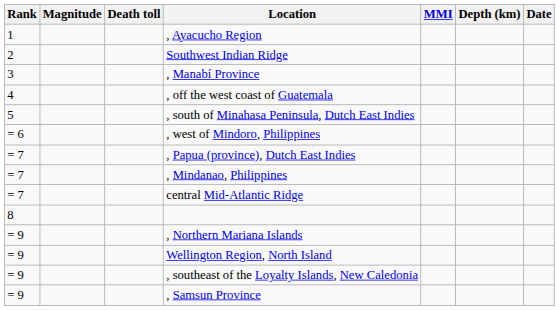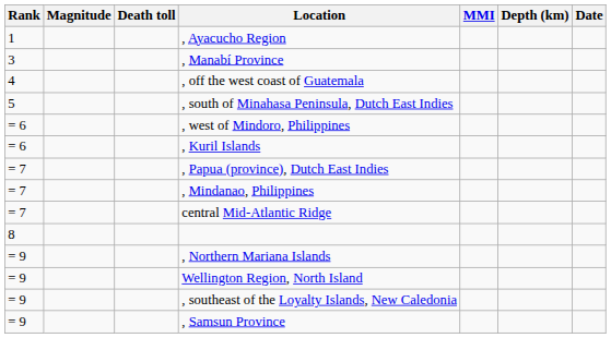- row: 2 | Southwest Indian Ridge
+ row: = 6 | , Kuril Islands
